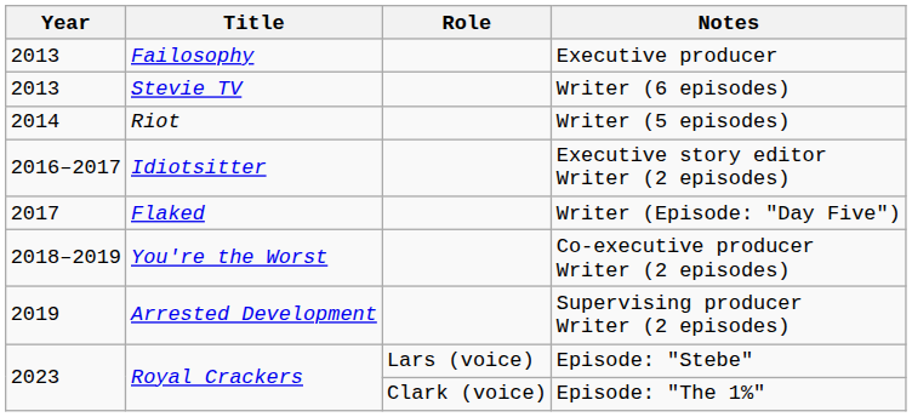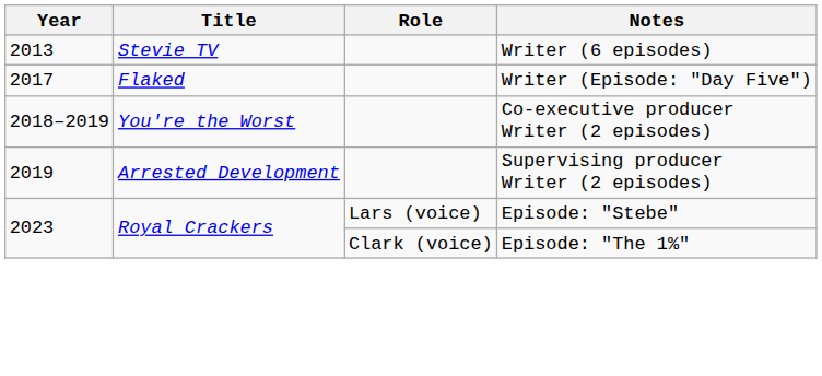- row: 2013 | Failosophy | Executive producer
- row: 2014 | Riot | Writer (5 episodes)
- row: 2016–2017 | Idiotsitter | Executive story editor Writer (2 episodes)
